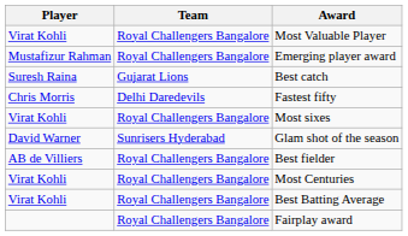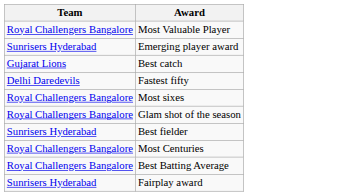- column: Player | Virat Kohli | Mustafizur Rahman | Suresh Raina | Chris Morris | Virat Kohli | David Warner | AB de Villiers | Virat Kohli | Virat Kohli
Emerging player award | Team: Royal Challengers Bangalore -> Sunrisers Hyderabad
Glam shot of the season | Team: Sunrisers Hyderabad -> Royal Challengers Bangalore
Best fielder | Team: Royal Challengers Bangalore -> Sunrisers Hyderabad
Fairplay award | Team: Royal Challengers Bangalore -> Sunrisers Hyderabad
